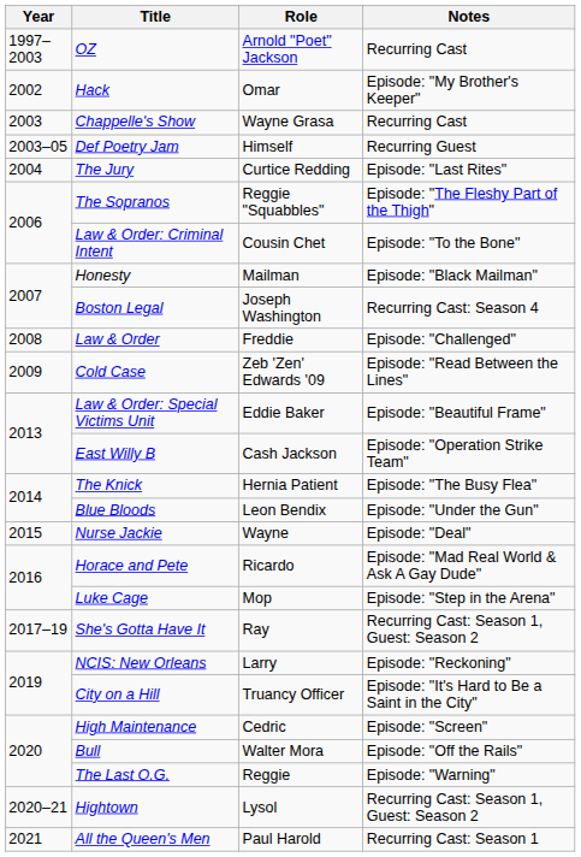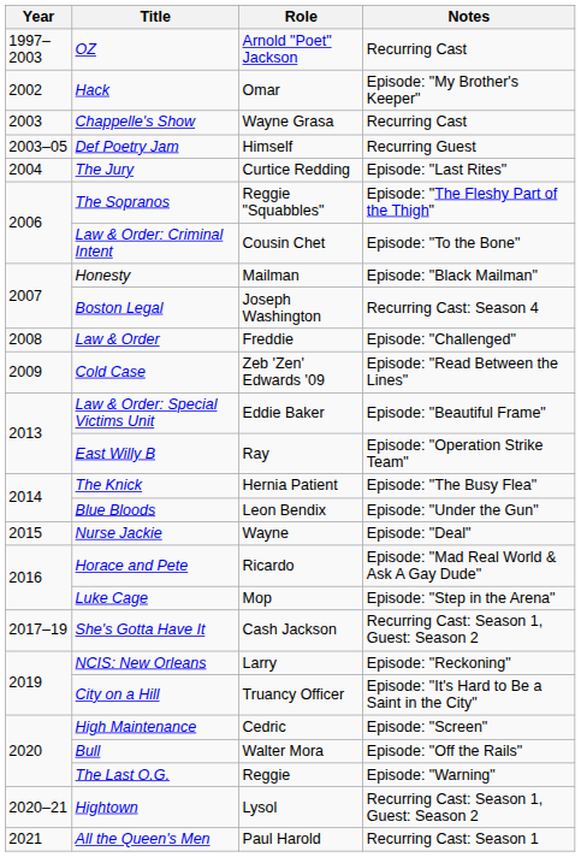East Willy B | Role: Cash Jackson -> Ray
She's Gotta Have It | Role: Ray -> Cash Jackson
